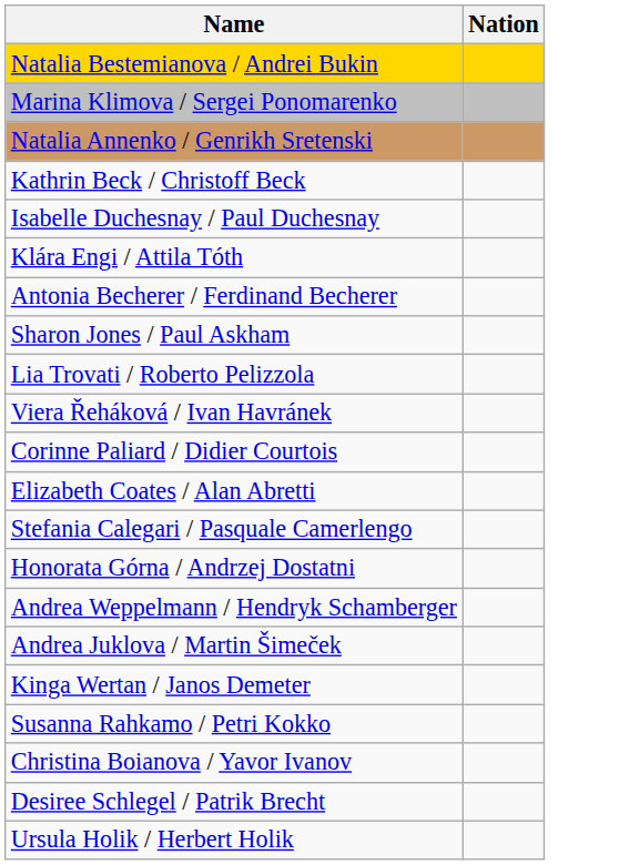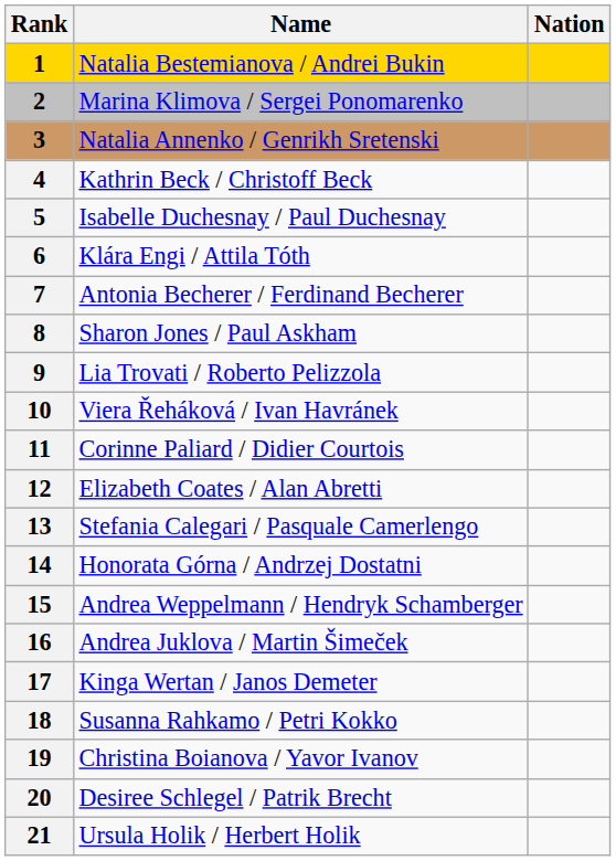+ column: Rank | 1 | 2 | 3 | 4 | 5 | 6 | 7 | 8 | 9 | 10 | 11 | 12 | 13 | 14 | 15 | 16 | 17 | 18 | 19 | 20 | 21
